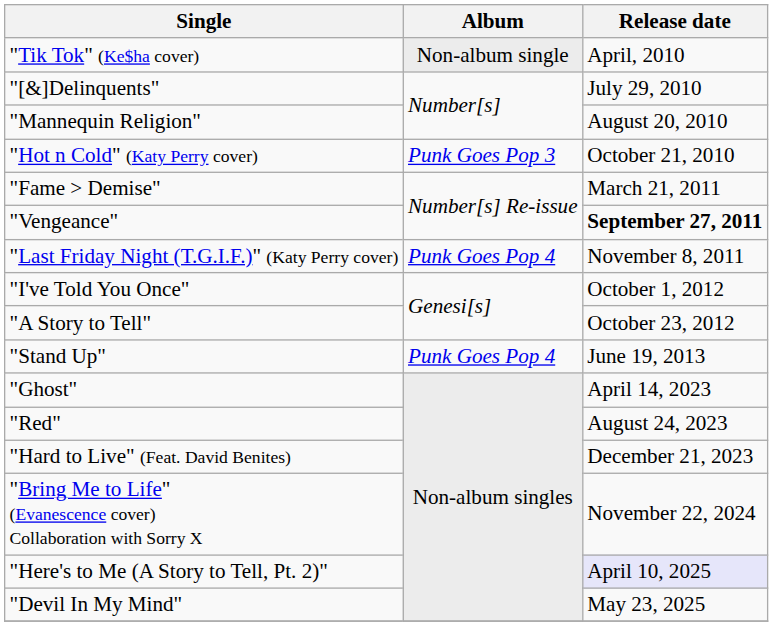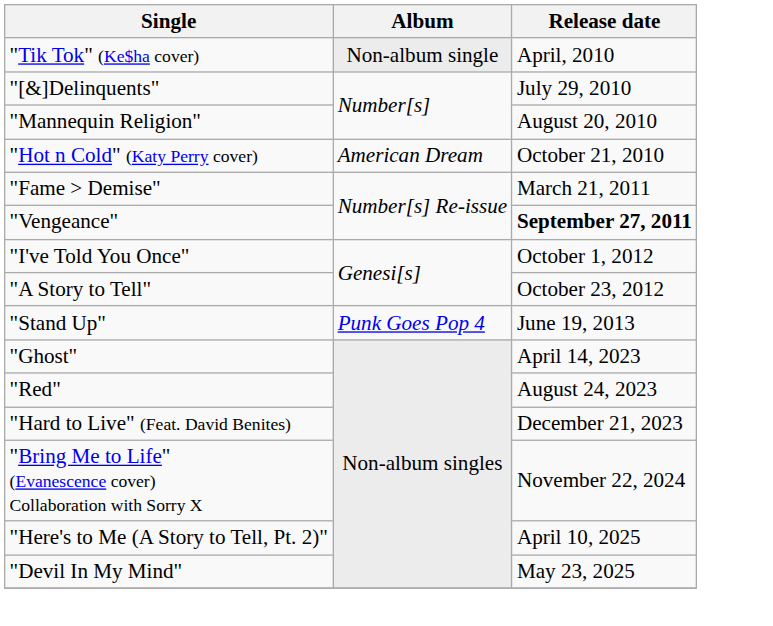"Hot n Cold" (Katy Perry cover) | Album: Punk Goes Pop 3 -> American Dream
- row: "Last Friday Night (T.G.I.F.)" (Katy Perry cover) | Punk Goes Pop 4 | November 8, 2011
"Here's to Me (A Story to Tell, Pt. 2)" | Release date: lavender background -> no background
